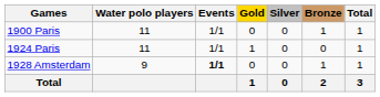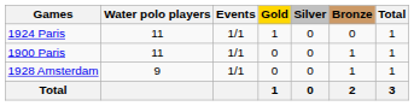rows swapped: 1900 Paris <-> 1924 Paris
1928 Amsterdam | Events: bold -> normal
